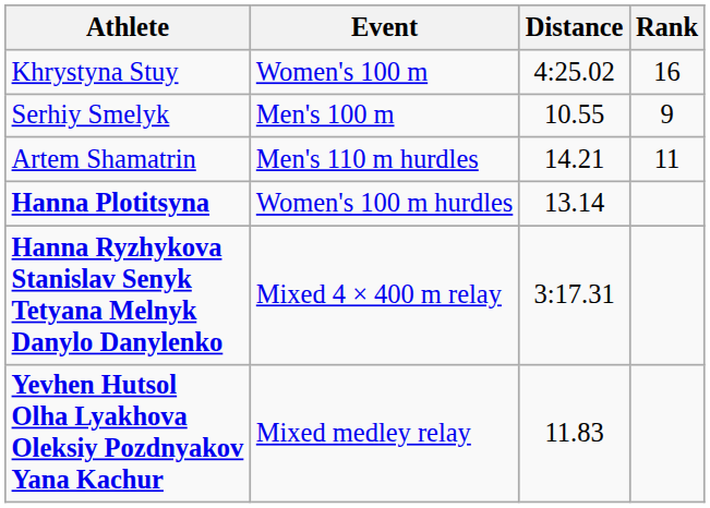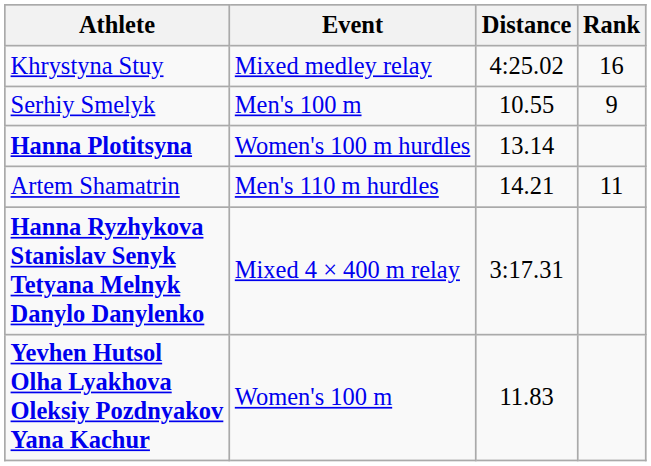Khrystyna Stuy | Event: Women's 100 m -> Mixed medley relay
rows swapped: Artem Shamatrin <-> Hanna Plotitsyna
Yevhen Hutsol Olha Lyakhova Oleksiy Pozdnyakov Yana Kachur | Event: Mixed medley relay -> Women's 100 m
